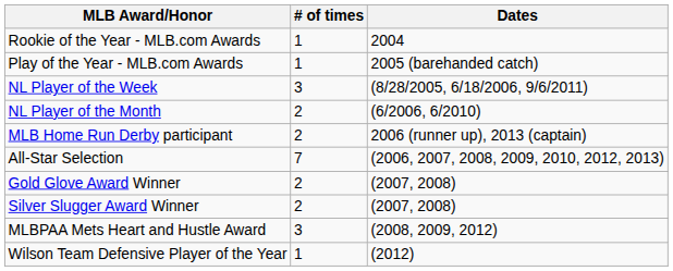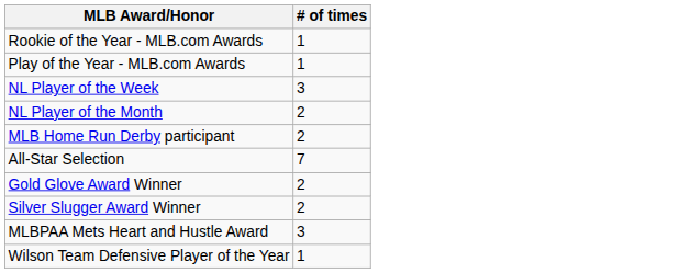- column: Dates | 2004 | 2005 (barehanded catch) | (8/28/2005, 6/18/2006, 9/6/2011) | (6/2006, 6/2010) | 2006 (runner up), 2013 (captain) | (2006, 2007, 2008, 2009, 2010, 2012, 2013) | (2007, 2008) | (2007, 2008) | (2008, 2009, 2012) | (2012)
